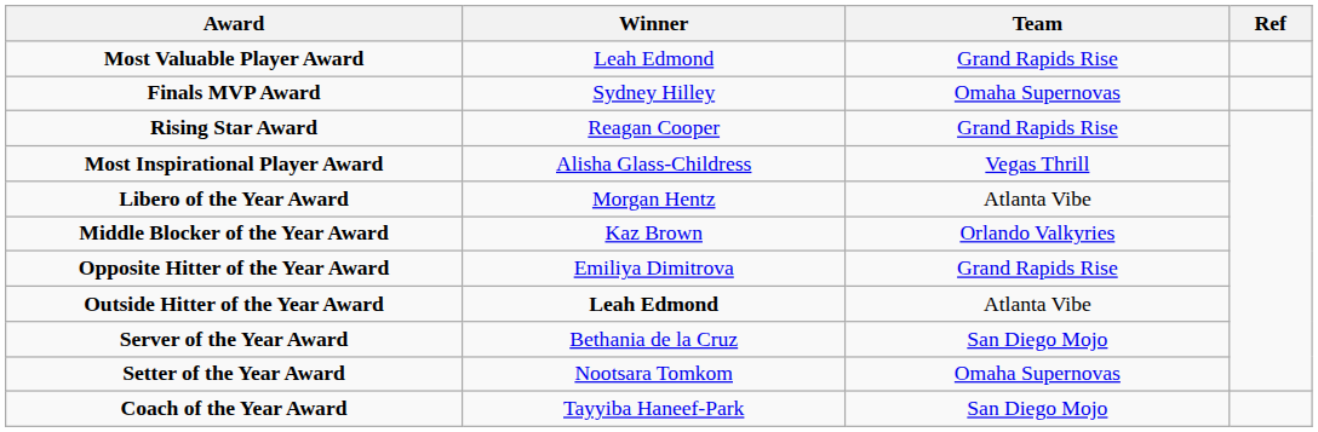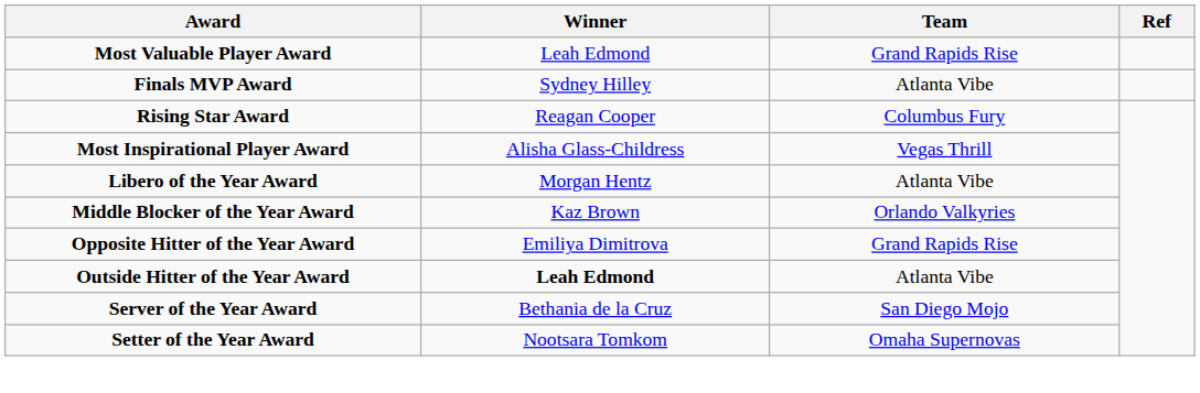Finals MVP Award | Team: Omaha Supernovas -> Atlanta Vibe
Rising Star Award | Team: Grand Rapids Rise -> Columbus Fury
- row: Coach of the Year Award | Tayyiba Haneef-Park | San Diego Mojo
